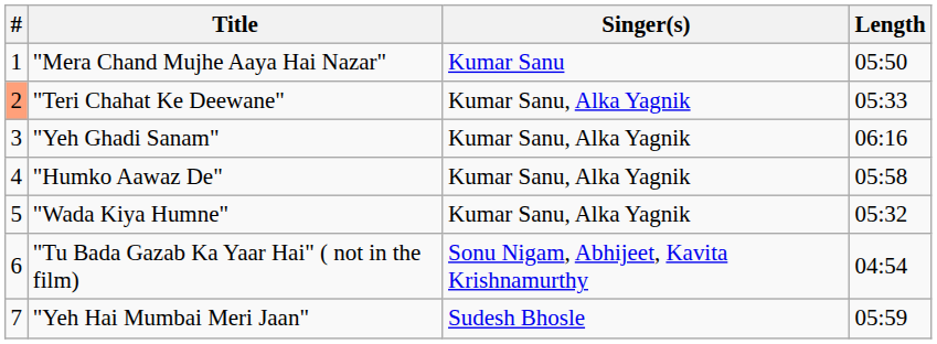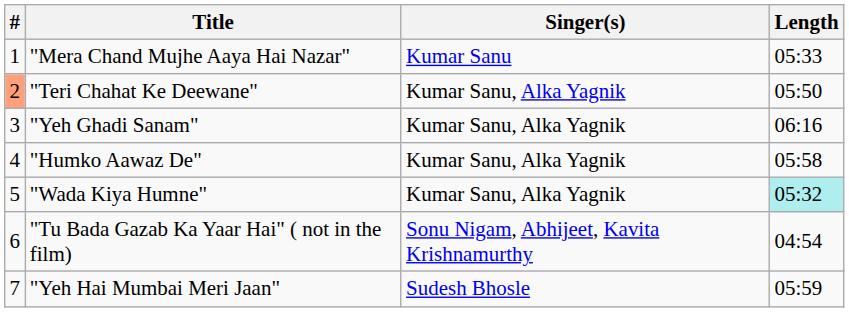"Mera Chand Mujhe Aaya Hai Nazar" | Length: 05:50 -> 05:33
"Teri Chahat Ke Deewane" | Length: 05:33 -> 05:50
"Wada Kiya Humne" | Length: no background -> paleturquoise background
